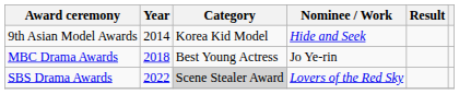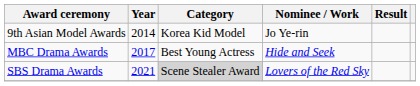9th Asian Model Awards | Nominee / Work: Hide and Seek -> Jo Ye-rin
MBC Drama Awards | Year: 2018 -> 2017
MBC Drama Awards | Nominee / Work: Jo Ye-rin -> Hide and Seek
SBS Drama Awards | Year: 2022 -> 2021
